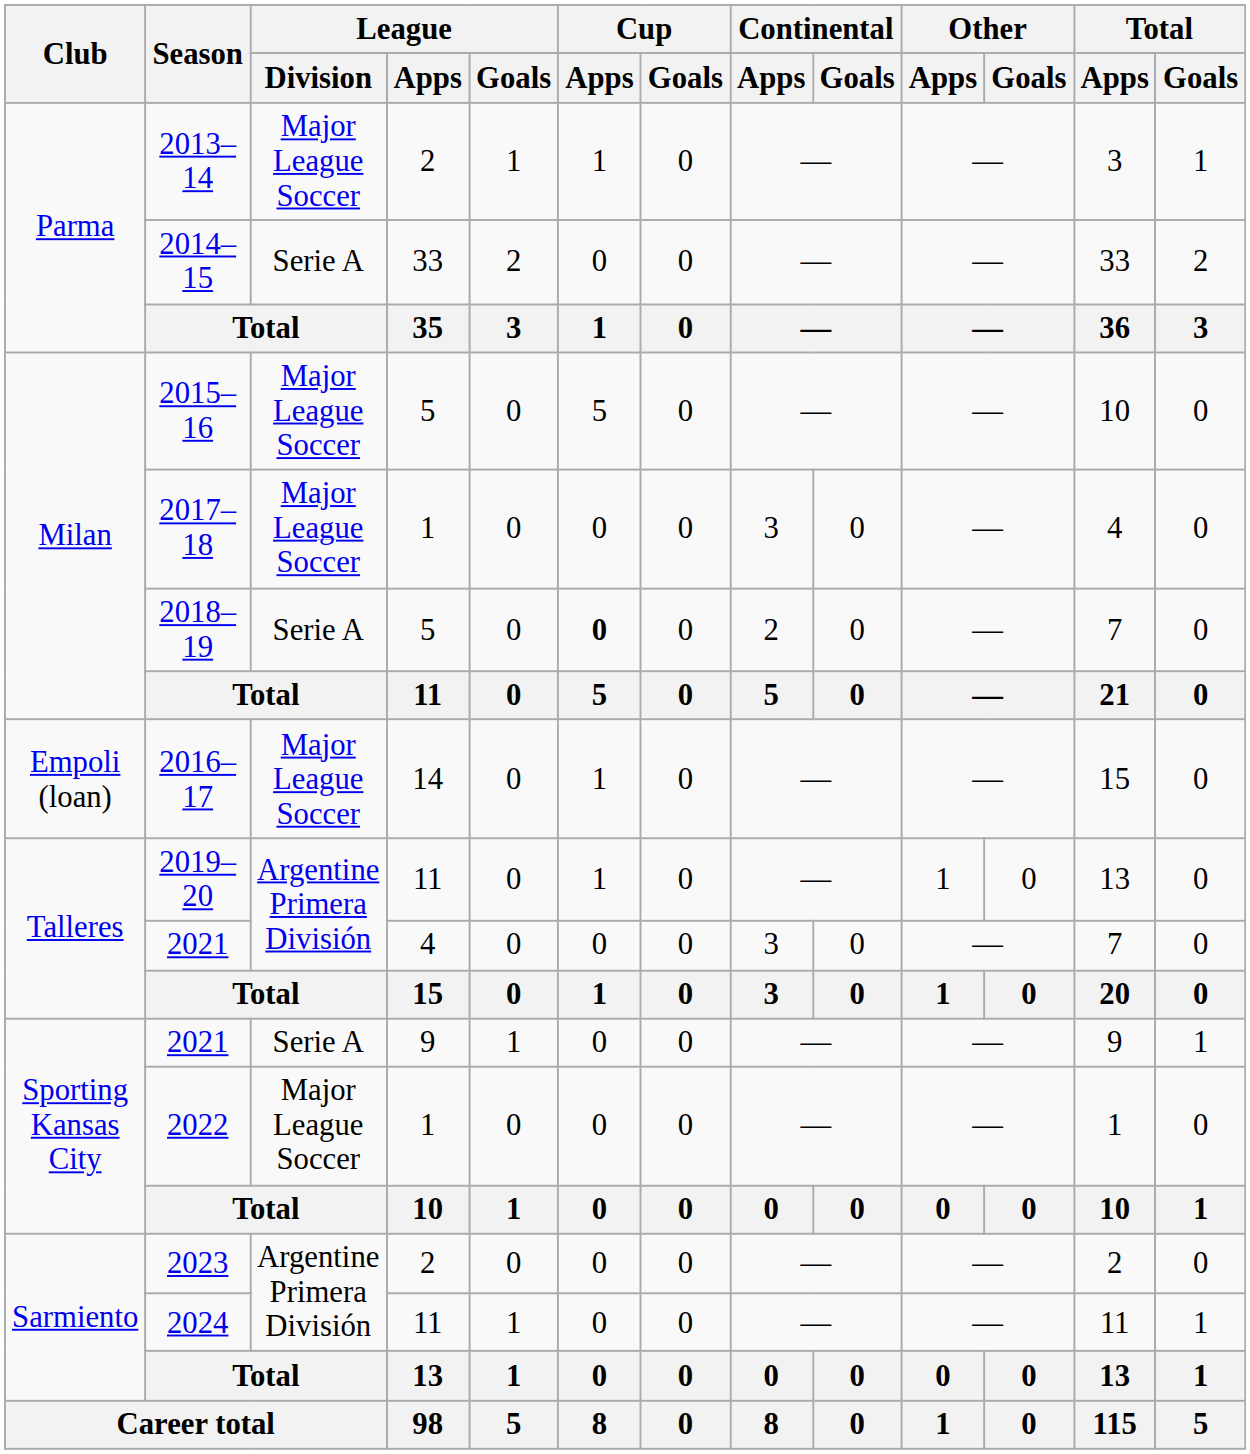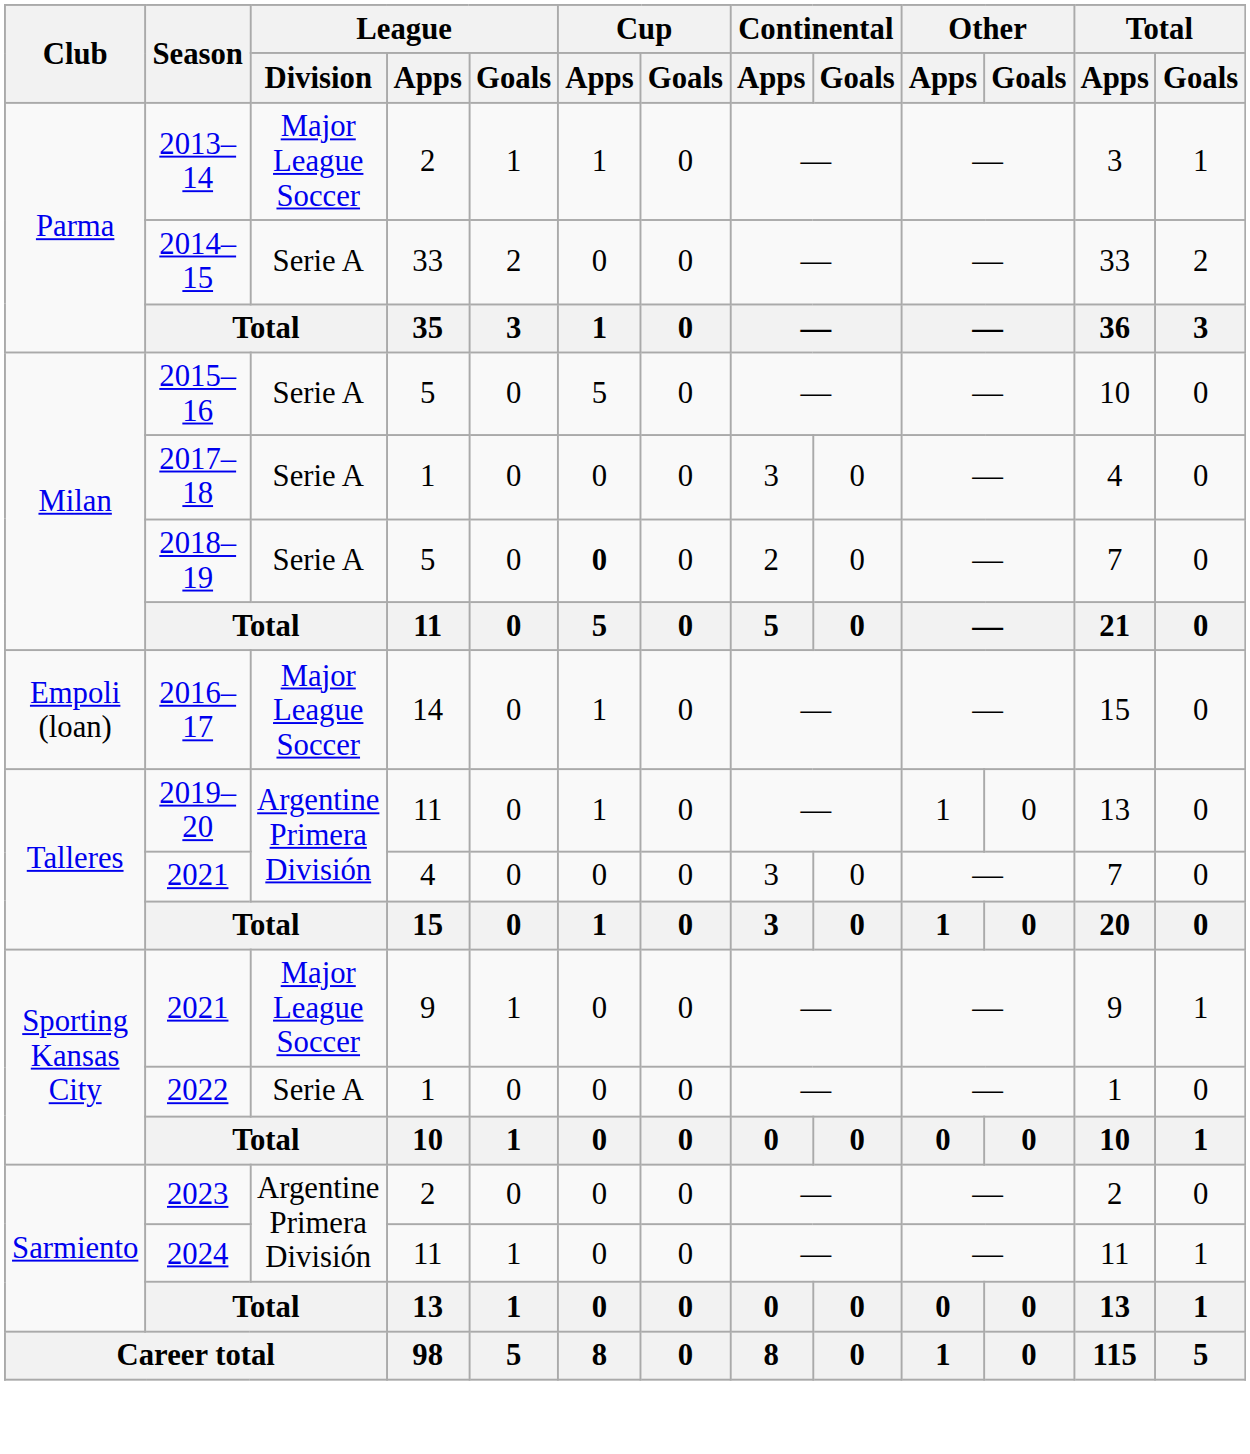2015–16 | League / Division: Major League Soccer -> Serie A
2017–18 | League / Division: Major League Soccer -> Serie A
2021 / 9 | League / Division: Serie A -> Major League Soccer
2022 | League / Division: Major League Soccer -> Serie A
